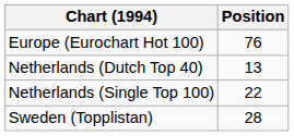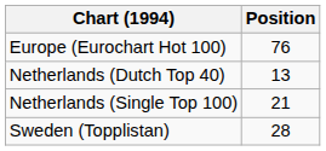Netherlands (Single Top 100) | Position: 22 -> 21
